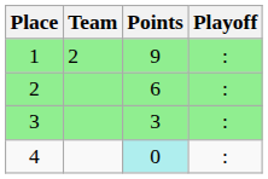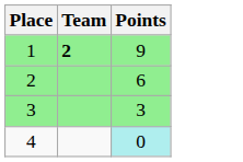- column: Playoff | : | : | : | :
1 | Team: normal -> bold
